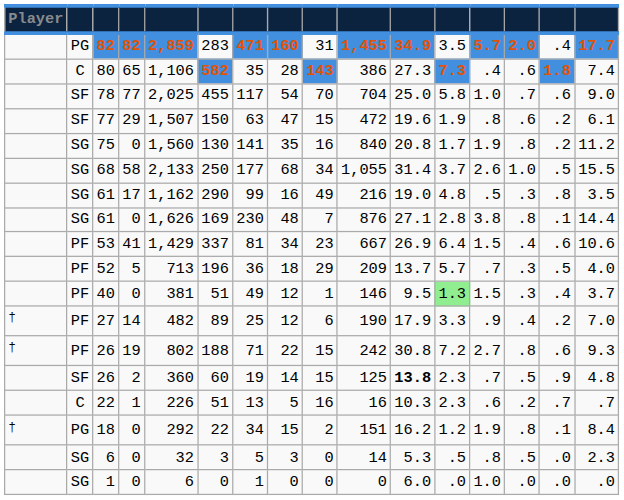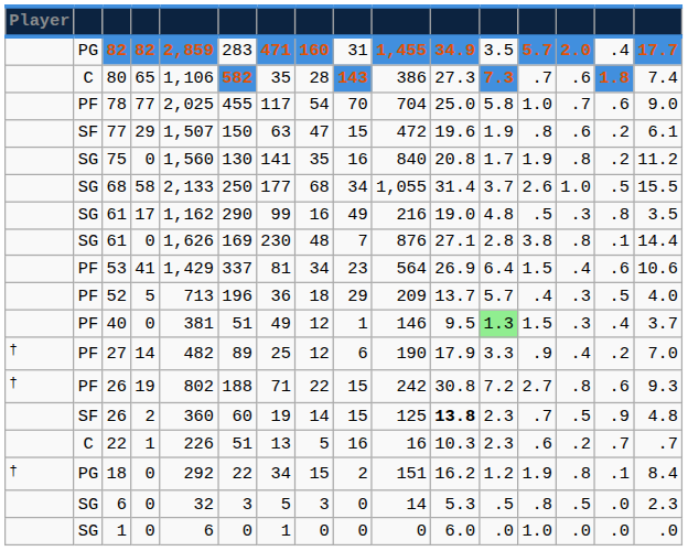80 | column 13: .4 -> .7
78 | column 2: SF -> PF
53 | column 10: 667 -> 564
52 | column 13: .7 -> .4
